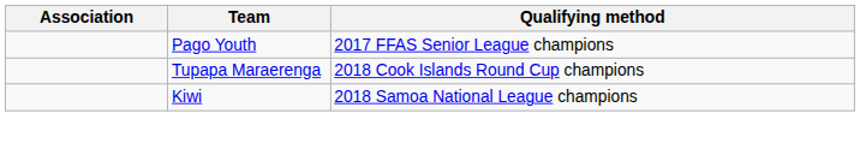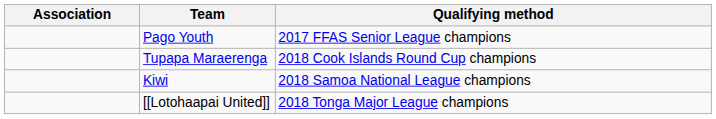+ row: [[Lotohaapai United]] | 2018 Tonga Major League champions
